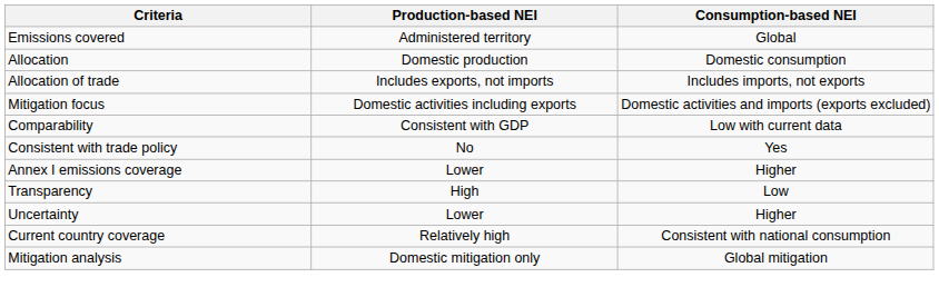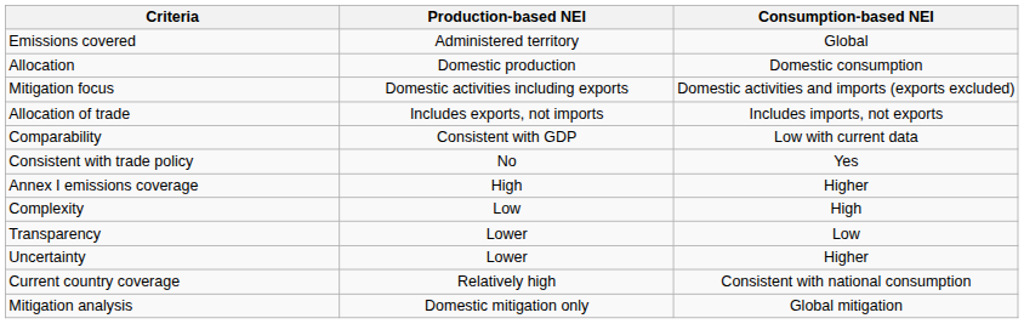rows swapped: Allocation of trade <-> Mitigation focus
Annex I emissions coverage | Production-based NEI: Lower -> High
+ row: Complexity | Low | High
Transparency | Production-based NEI: High -> Lower
